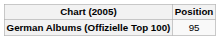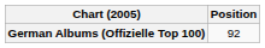German Albums (Offizielle Top 100) | Position: 95 -> 92
